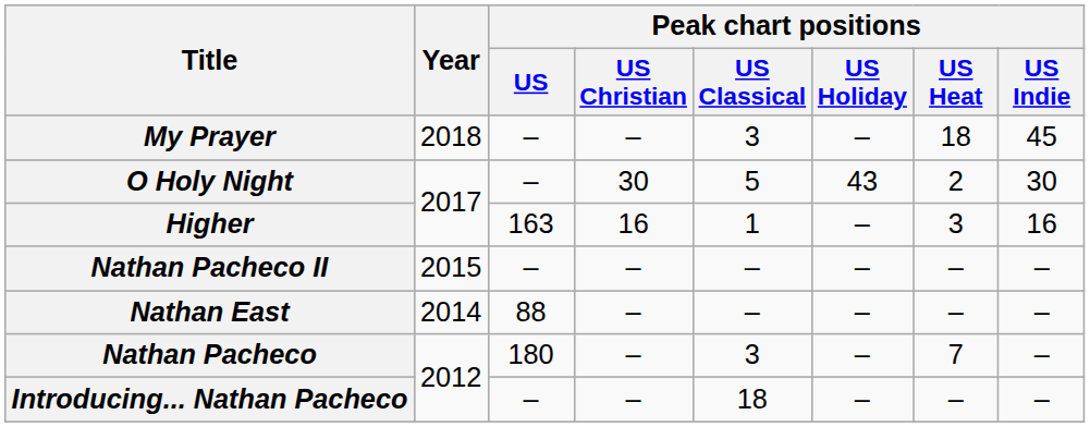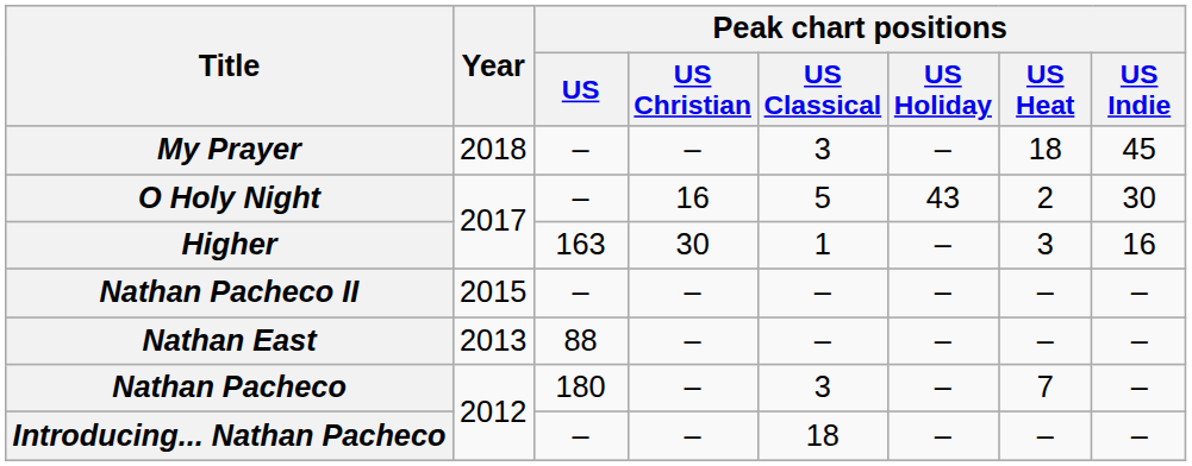O Holy Night | Peak chart positions / US Christian: 30 -> 16
Higher | Peak chart positions / US Christian: 16 -> 30
Nathan East | Year: 2014 -> 2013
